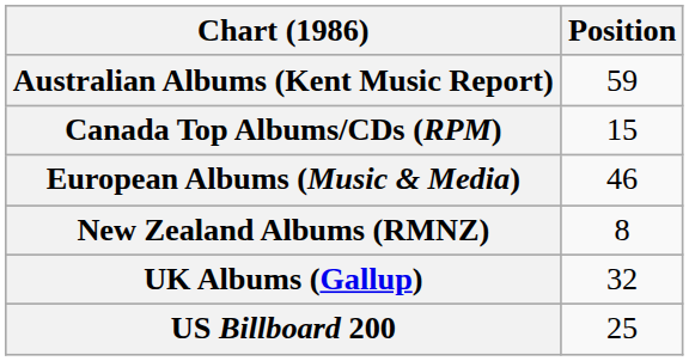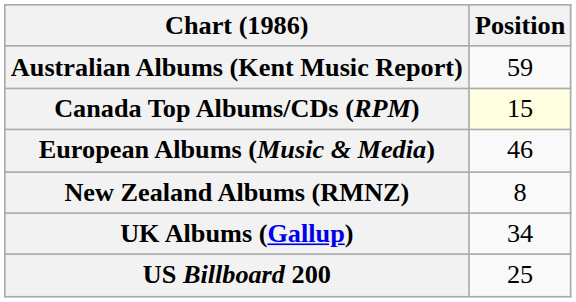Canada Top Albums/CDs (RPM) | Position: no background -> lightyellow background
UK Albums (Gallup) | Position: 32 -> 34
